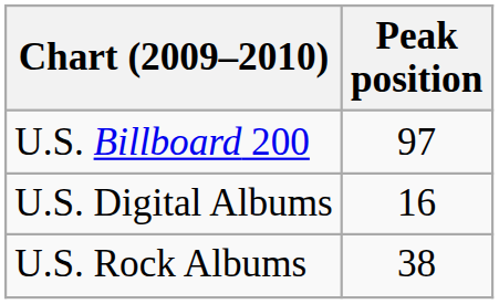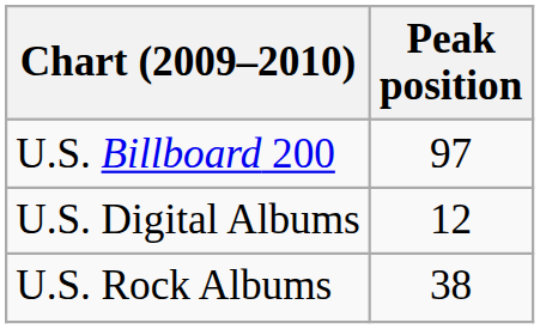U.S. Digital Albums | Peak position: 16 -> 12
